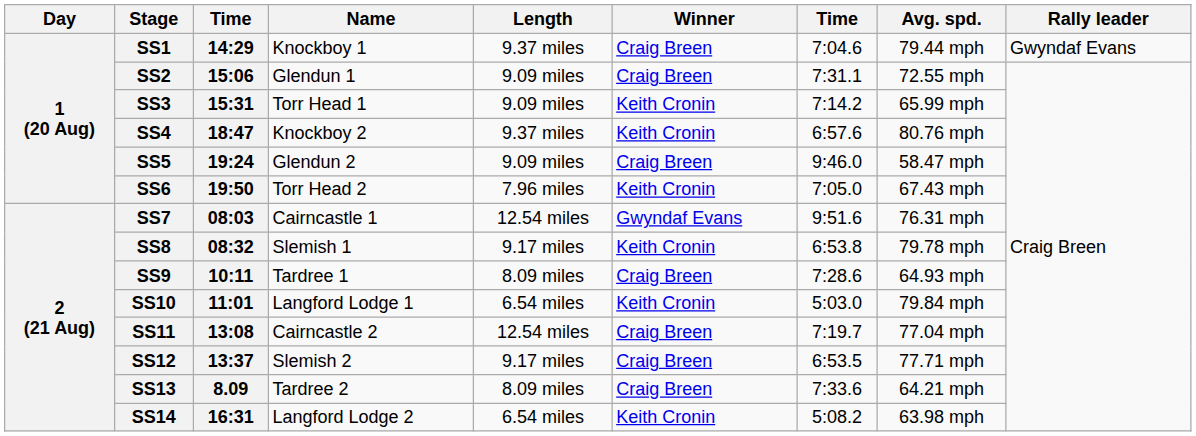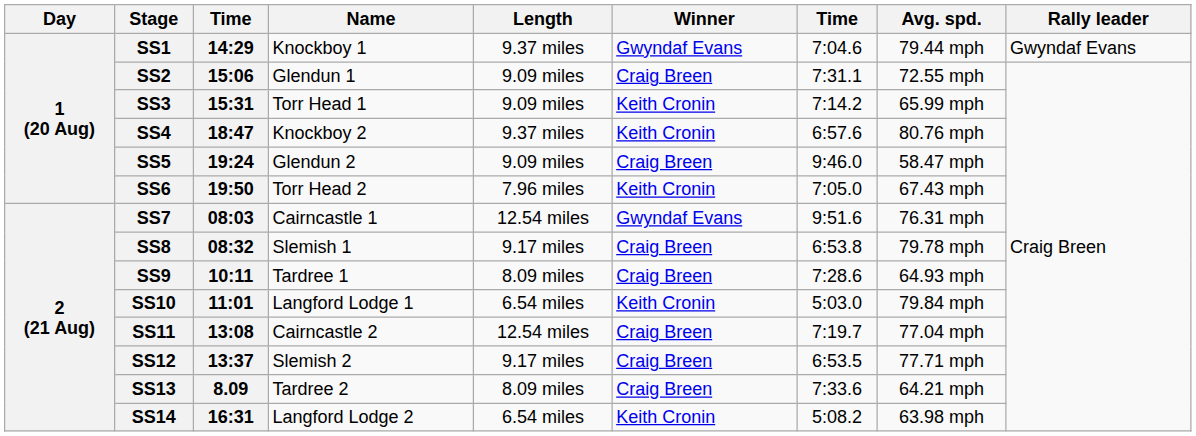SS1 | Winner: Craig Breen -> Gwyndaf Evans
SS8 | Winner: Keith Cronin -> Craig Breen
